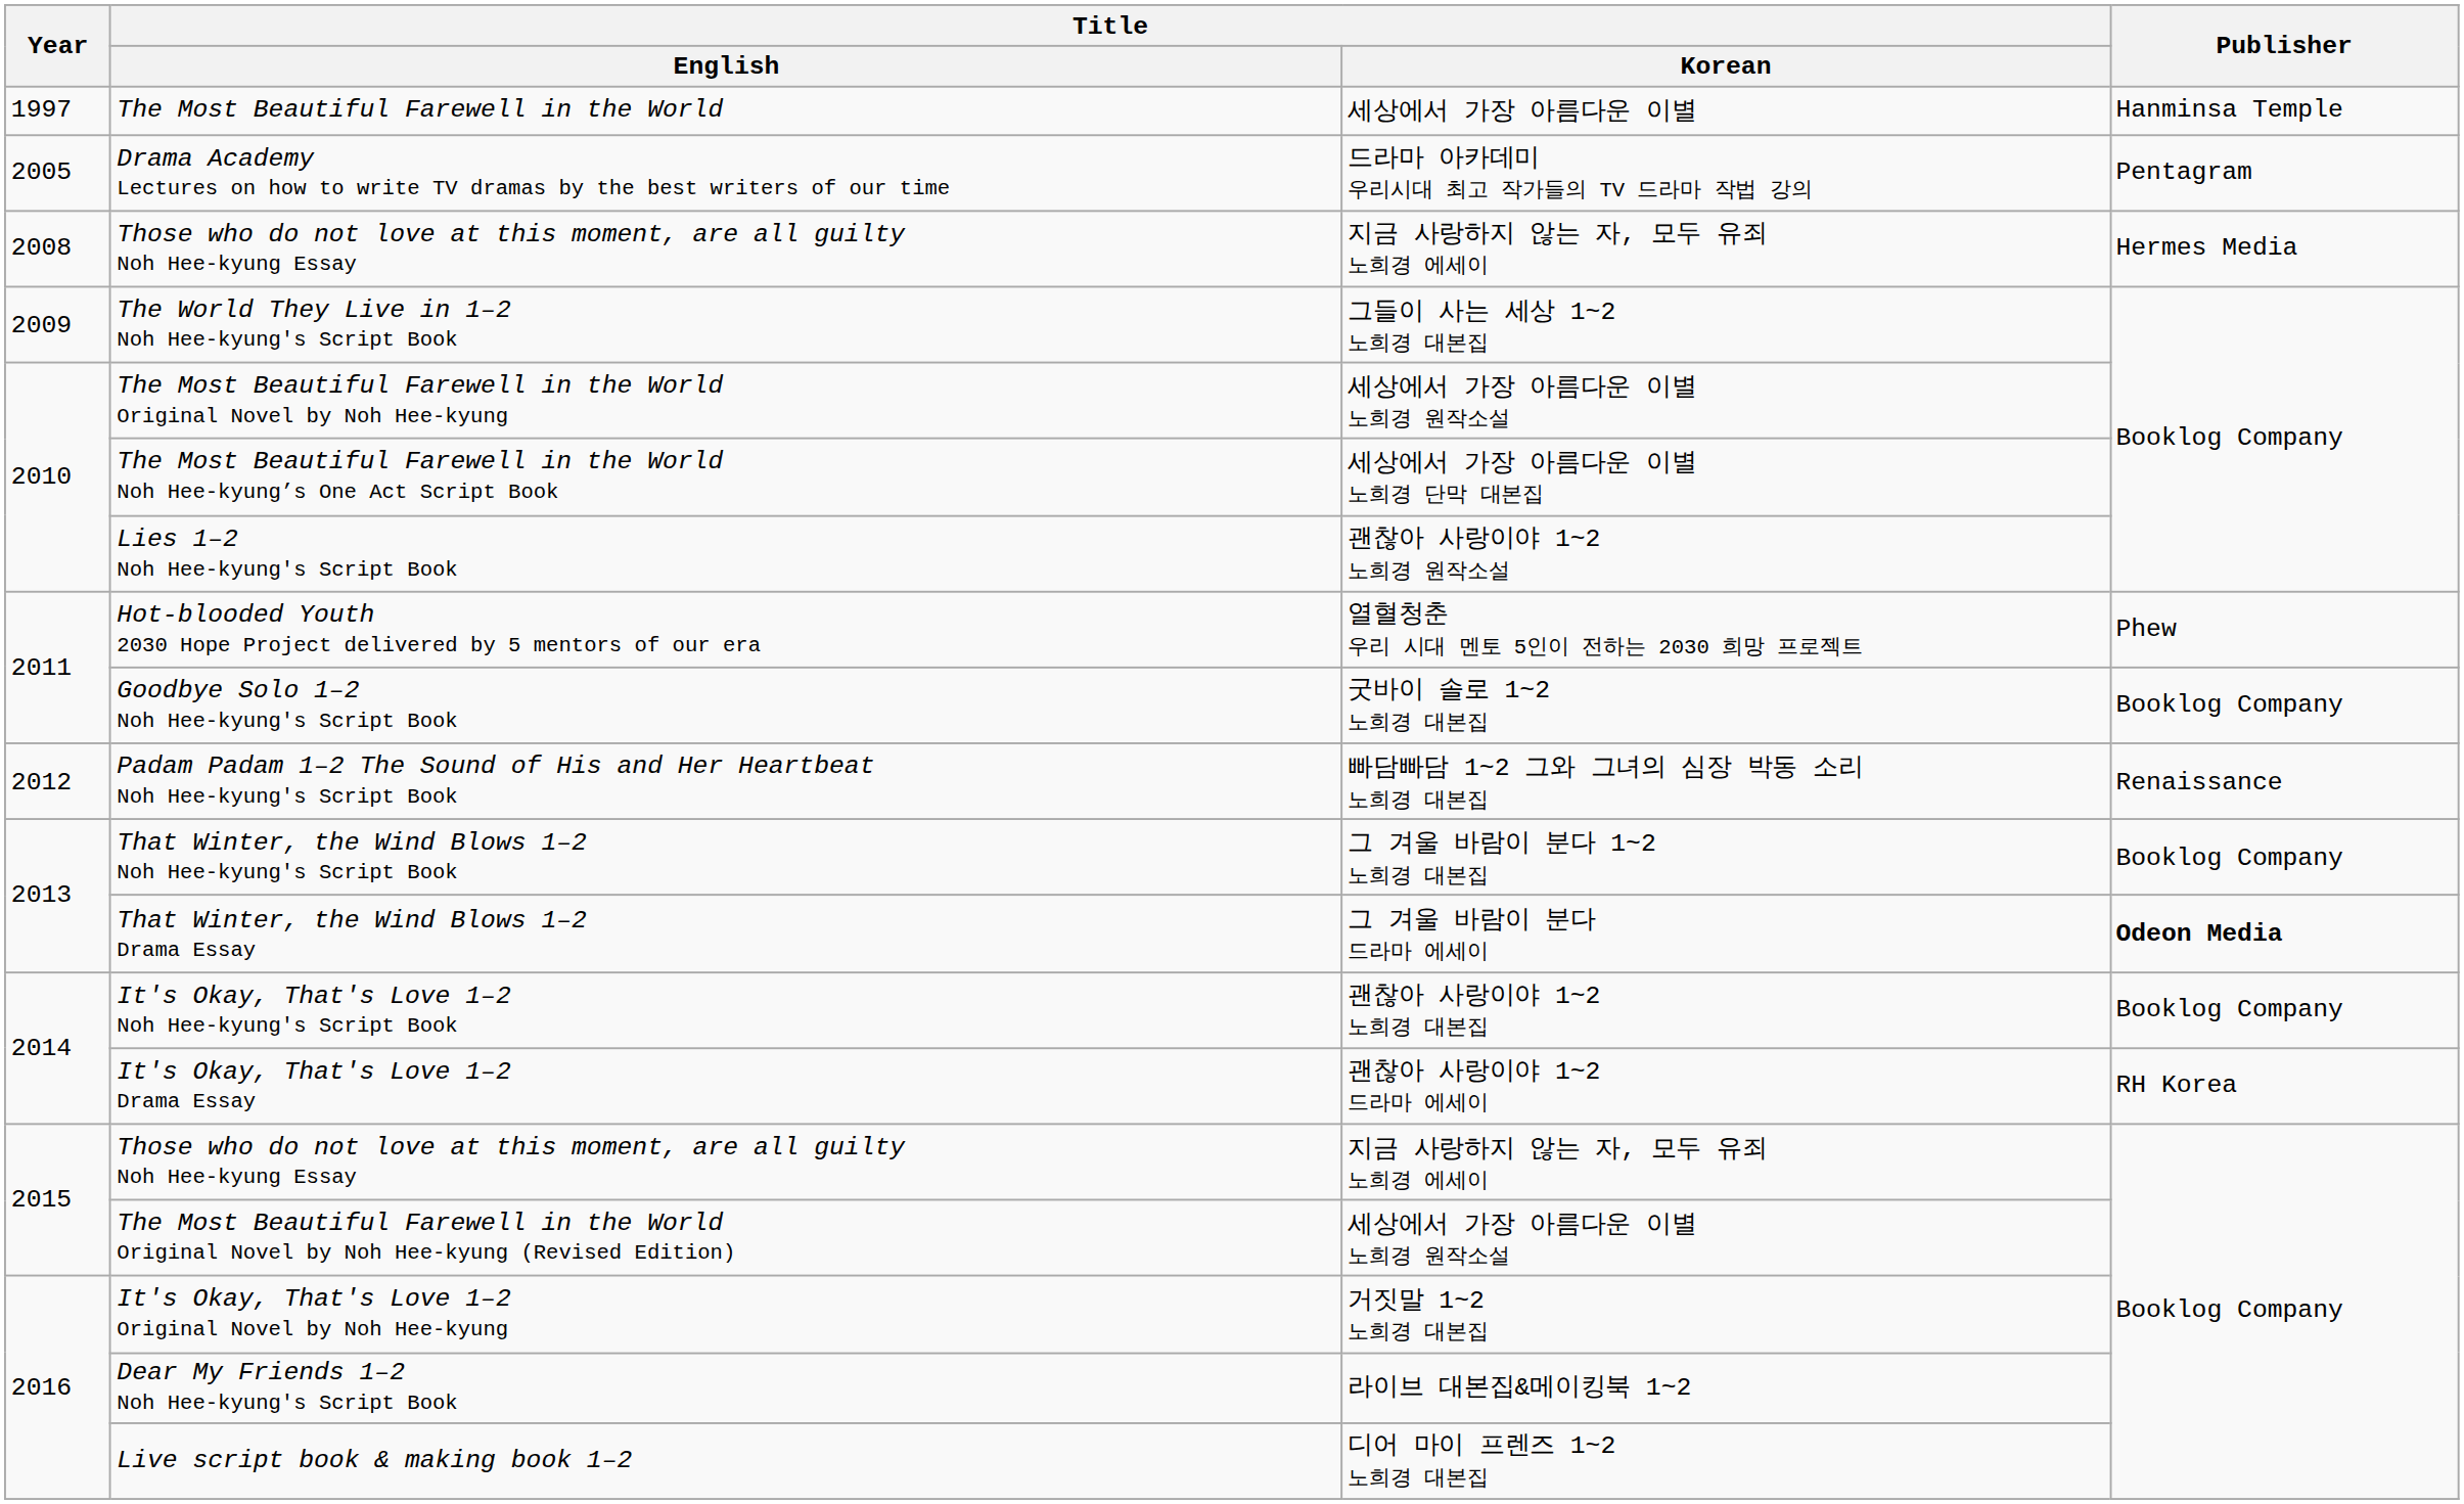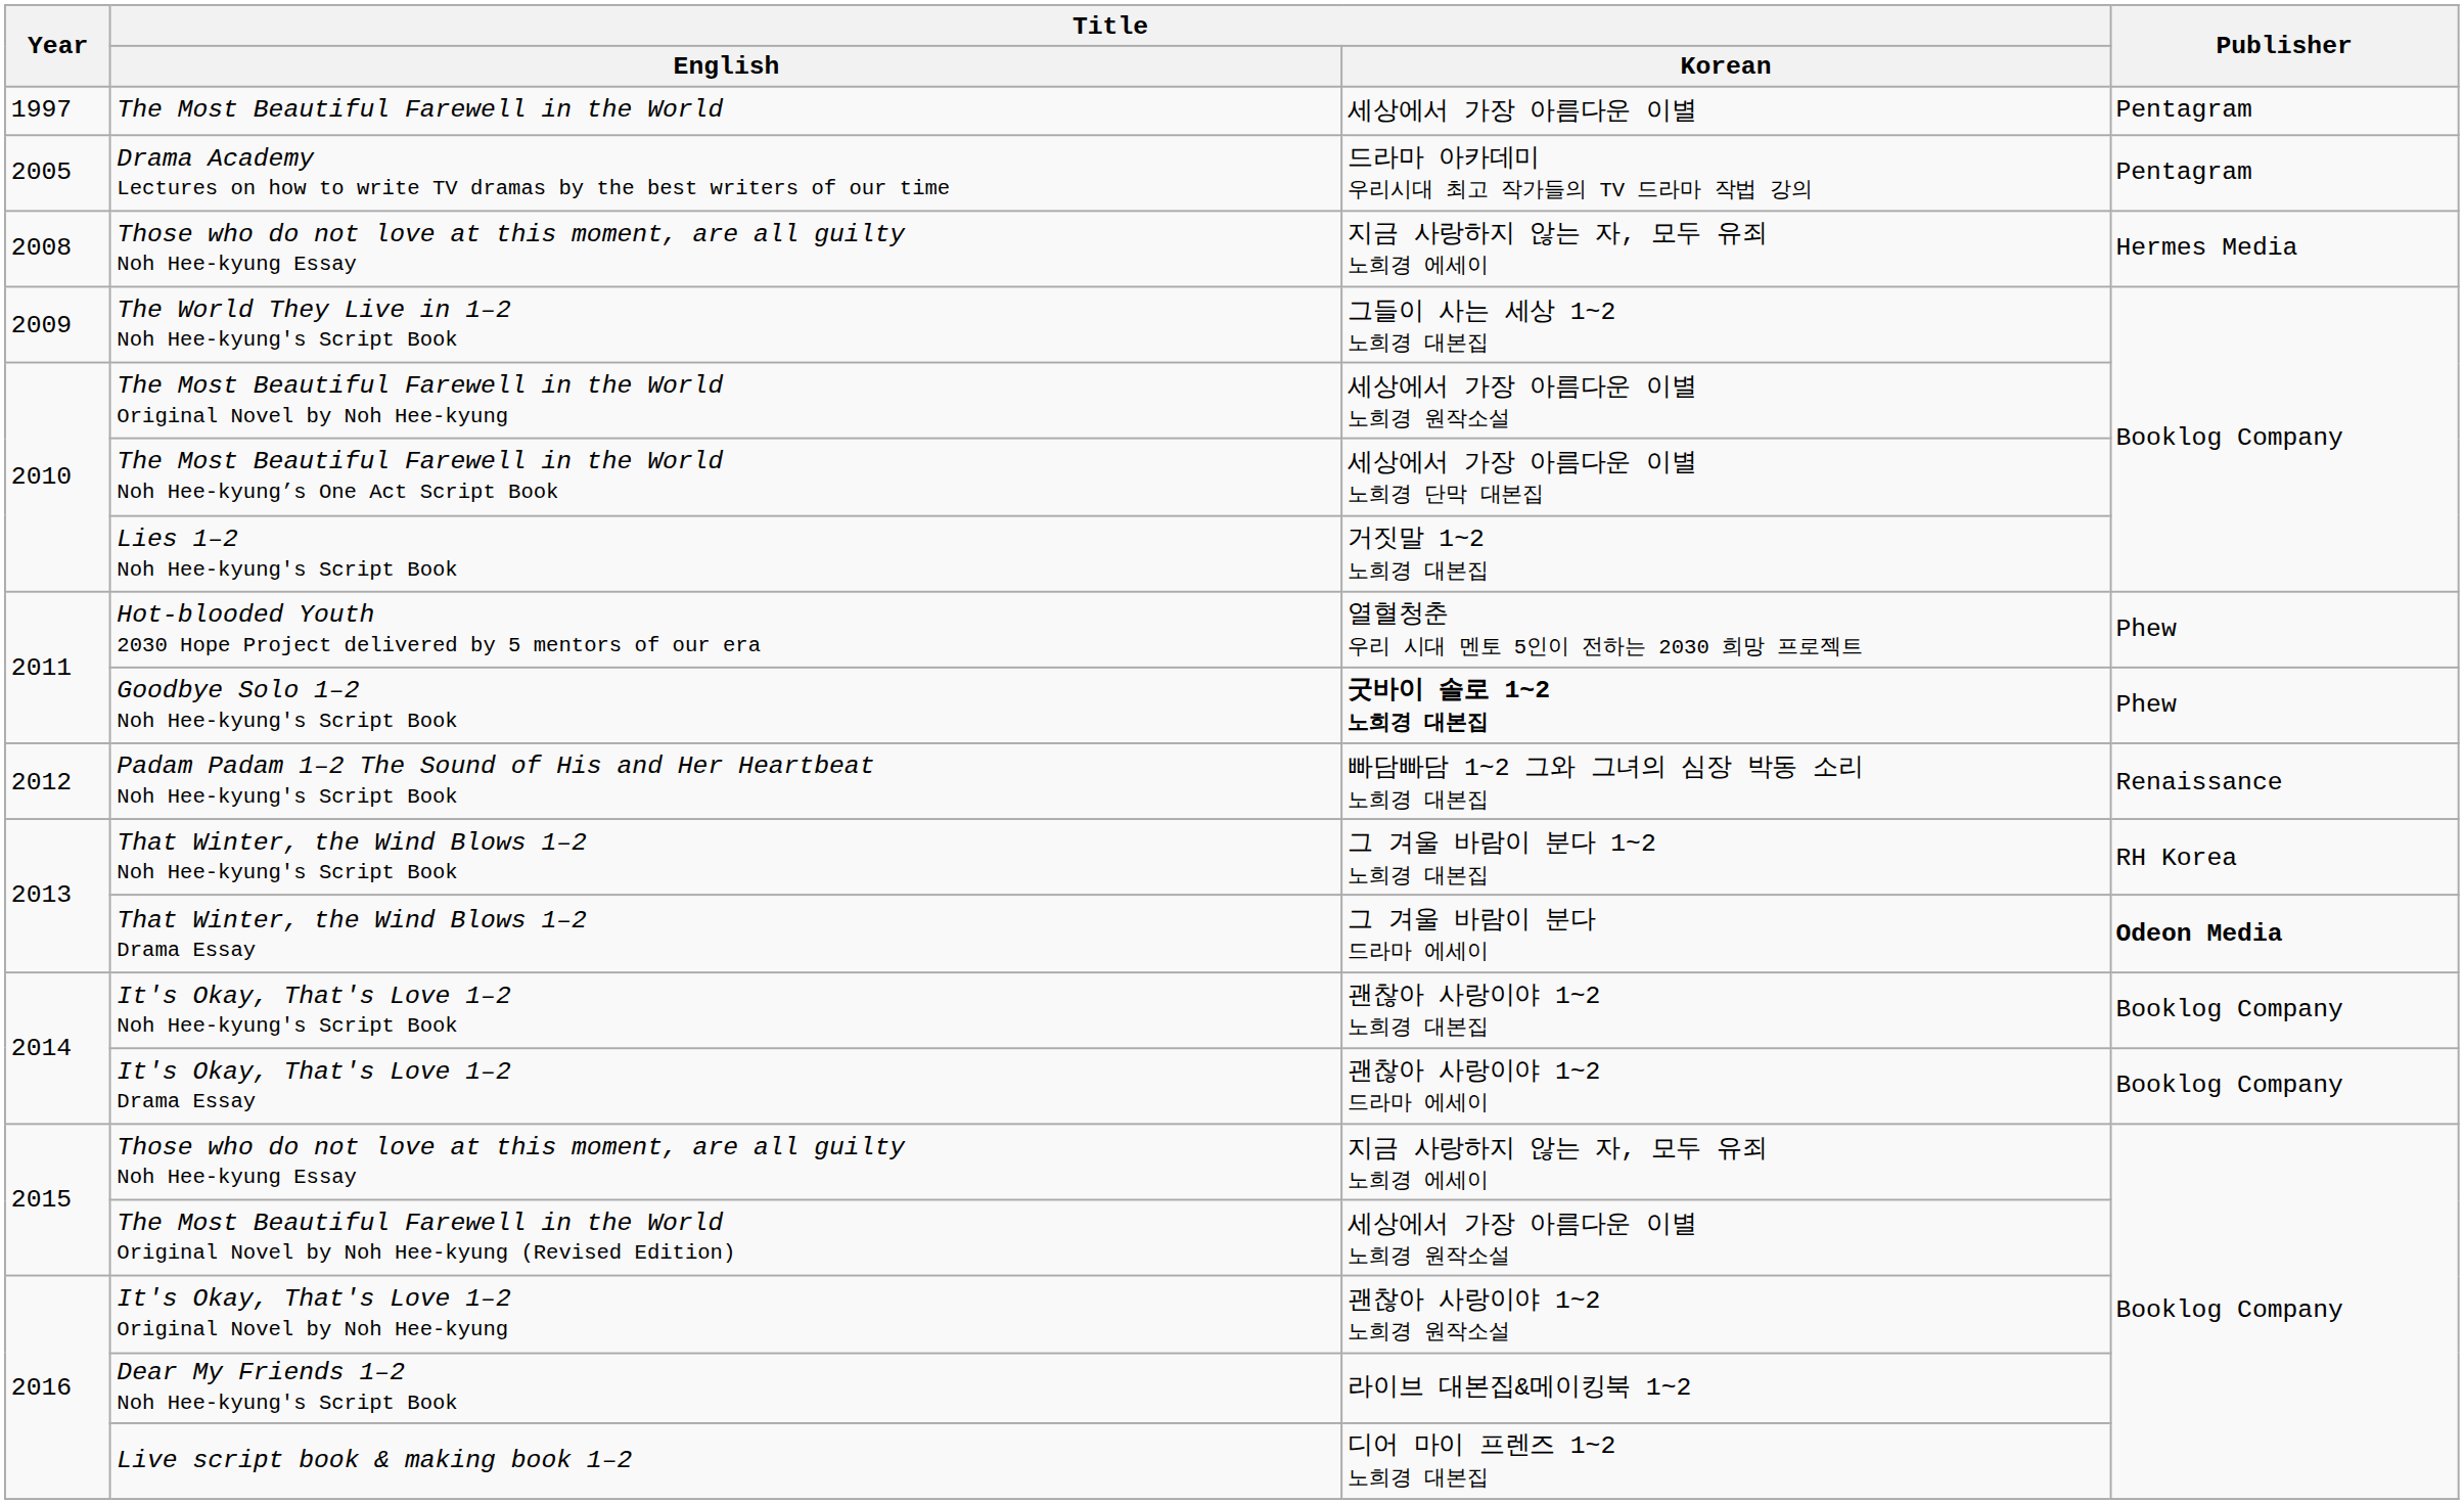The Most Beautiful Farewell in the World | Publisher: Hanminsa Temple -> Pentagram
Lies 1–2 Noh Hee-kyung's Script Book | Title / Korean: 괜찮아 사랑이야 1~2 노희경 원작소설 -> 거짓말 1~2 노희경 대본집
Goodbye Solo 1–2 Noh Hee-kyung's Script Book | Title / Korean: normal -> bold
Goodbye Solo 1–2 Noh Hee-kyung's Script Book | Publisher: Booklog Company -> Phew
That Winter, the Wind Blows 1–2 Noh Hee-kyung's Script Book | Publisher: Booklog Company -> RH Korea
It's Okay, That's Love 1–2 Drama Essay | Publisher: RH Korea -> Booklog Company
It's Okay, That's Love 1–2 Original Novel by Noh Hee-kyung | Title / Korean: 거짓말 1~2 노희경 대본집 -> 괜찮아 사랑이야 1~2 노희경 원작소설
